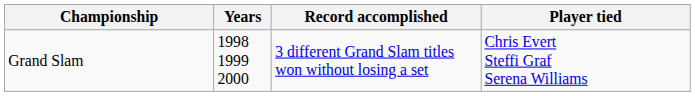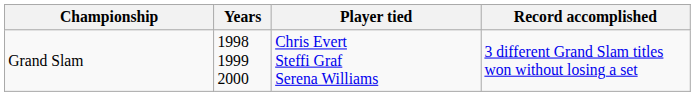columns swapped: Record accomplished <-> Player tied
